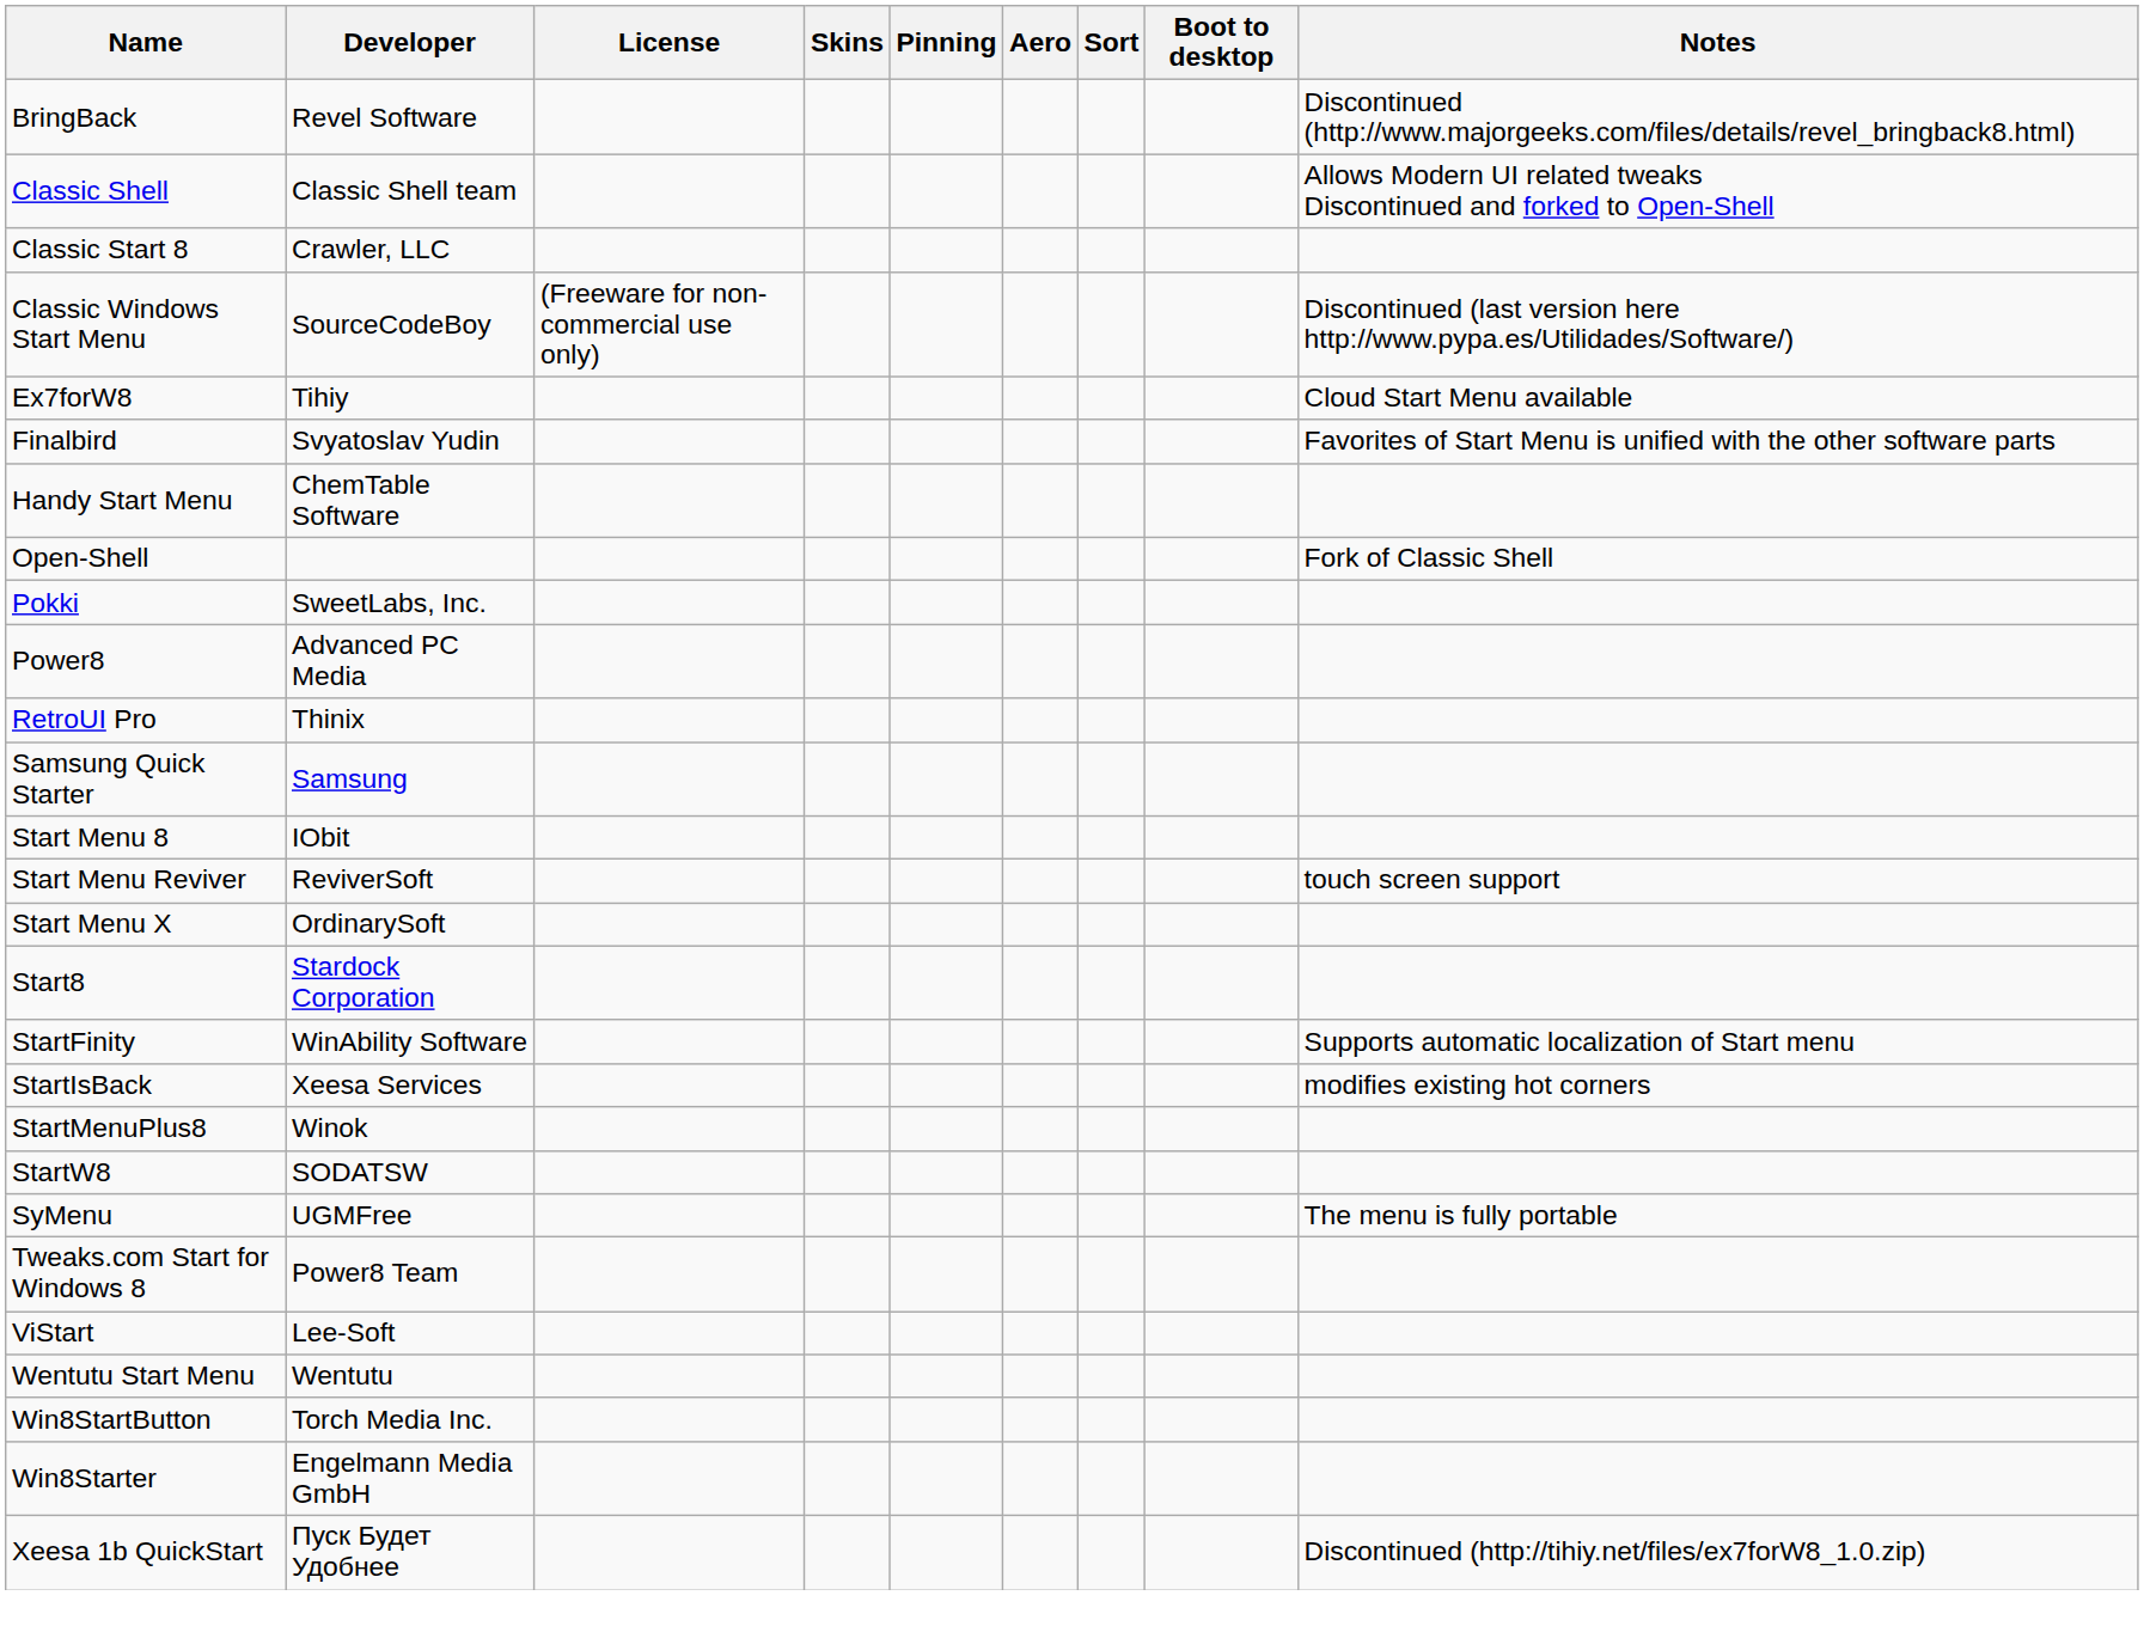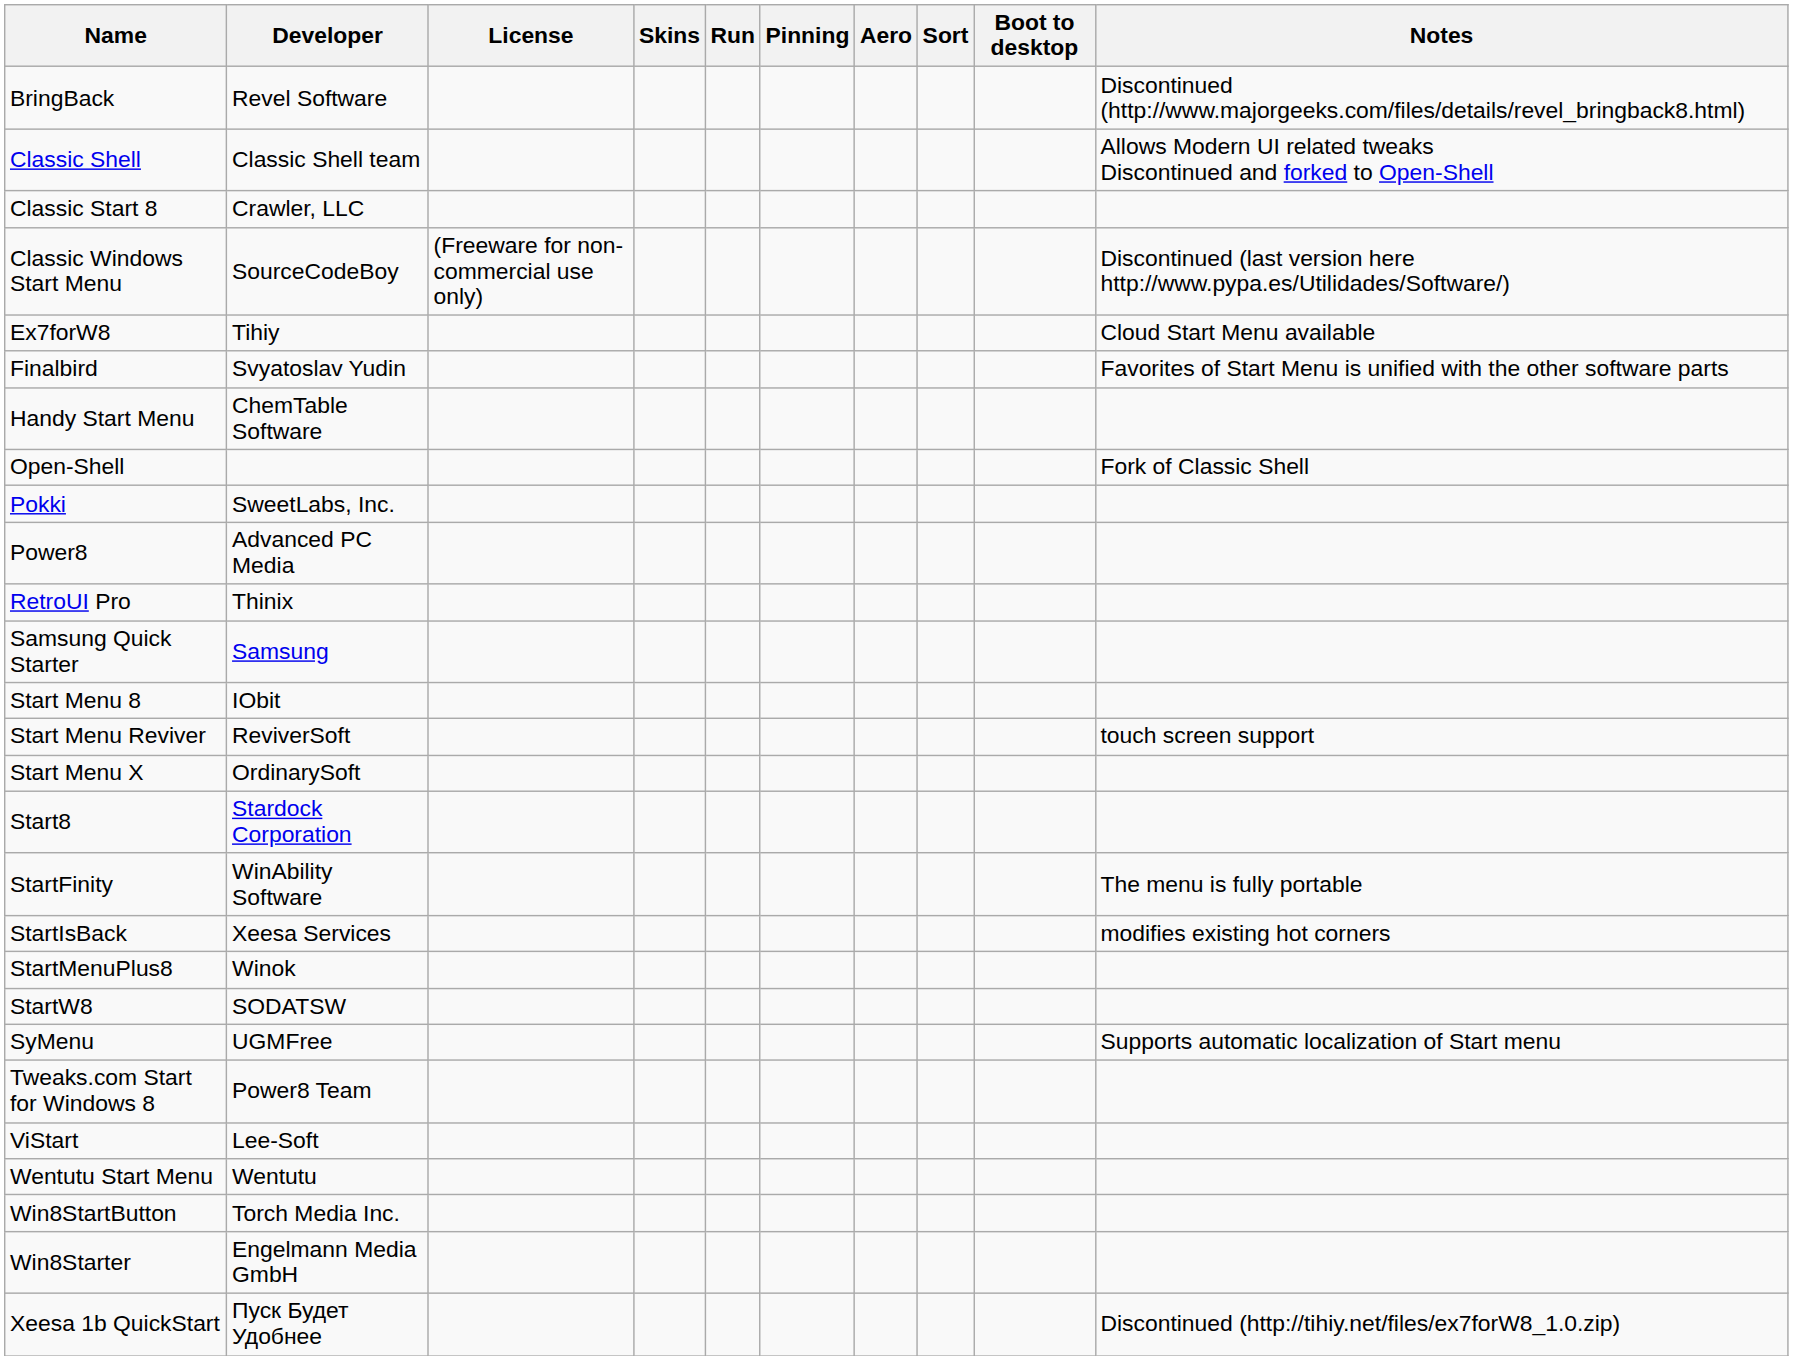+ column: Run
StartFinity | Notes: Supports automatic localization of Start menu -> The menu is fully portable
SyMenu | Notes: The menu is fully portable -> Supports automatic localization of Start menu
